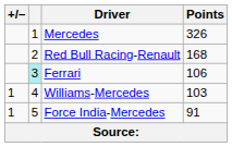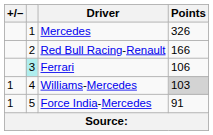Red Bull Racing-Renault | Points: 168 -> 166
Williams-Mercedes | Points: no background -> lightgrey background
